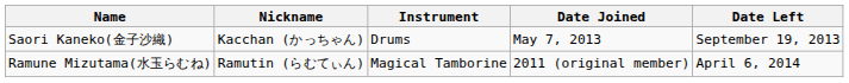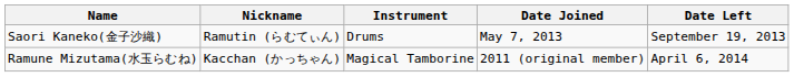Saori Kaneko(金子沙織) | Nickname: Kacchan (かっちゃん) -> Ramutin (らむてぃん)
Ramune Mizutama(水玉らむね) | Nickname: Ramutin (らむてぃん) -> Kacchan (かっちゃん)
